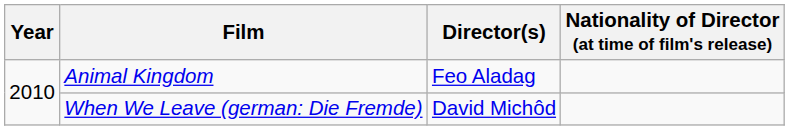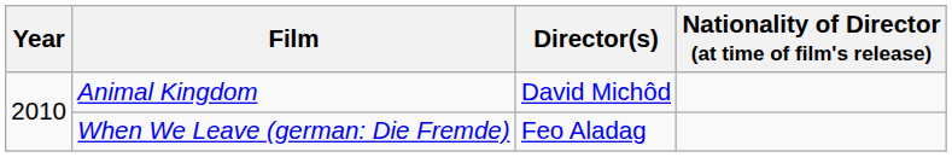Animal Kingdom | Director(s): Feo Aladag -> David Michôd
When We Leave (german: Die Fremde) | Director(s): David Michôd -> Feo Aladag
